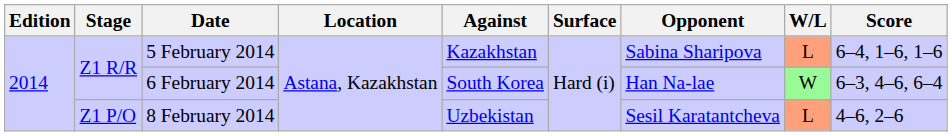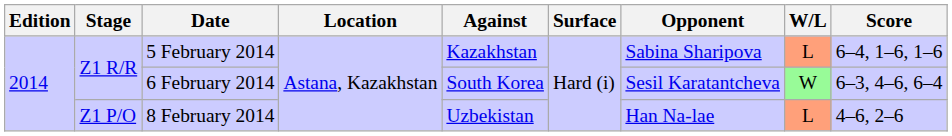6 February 2014 | Opponent: Han Na-lae -> Sesil Karatantcheva
8 February 2014 | Opponent: Sesil Karatantcheva -> Han Na-lae
